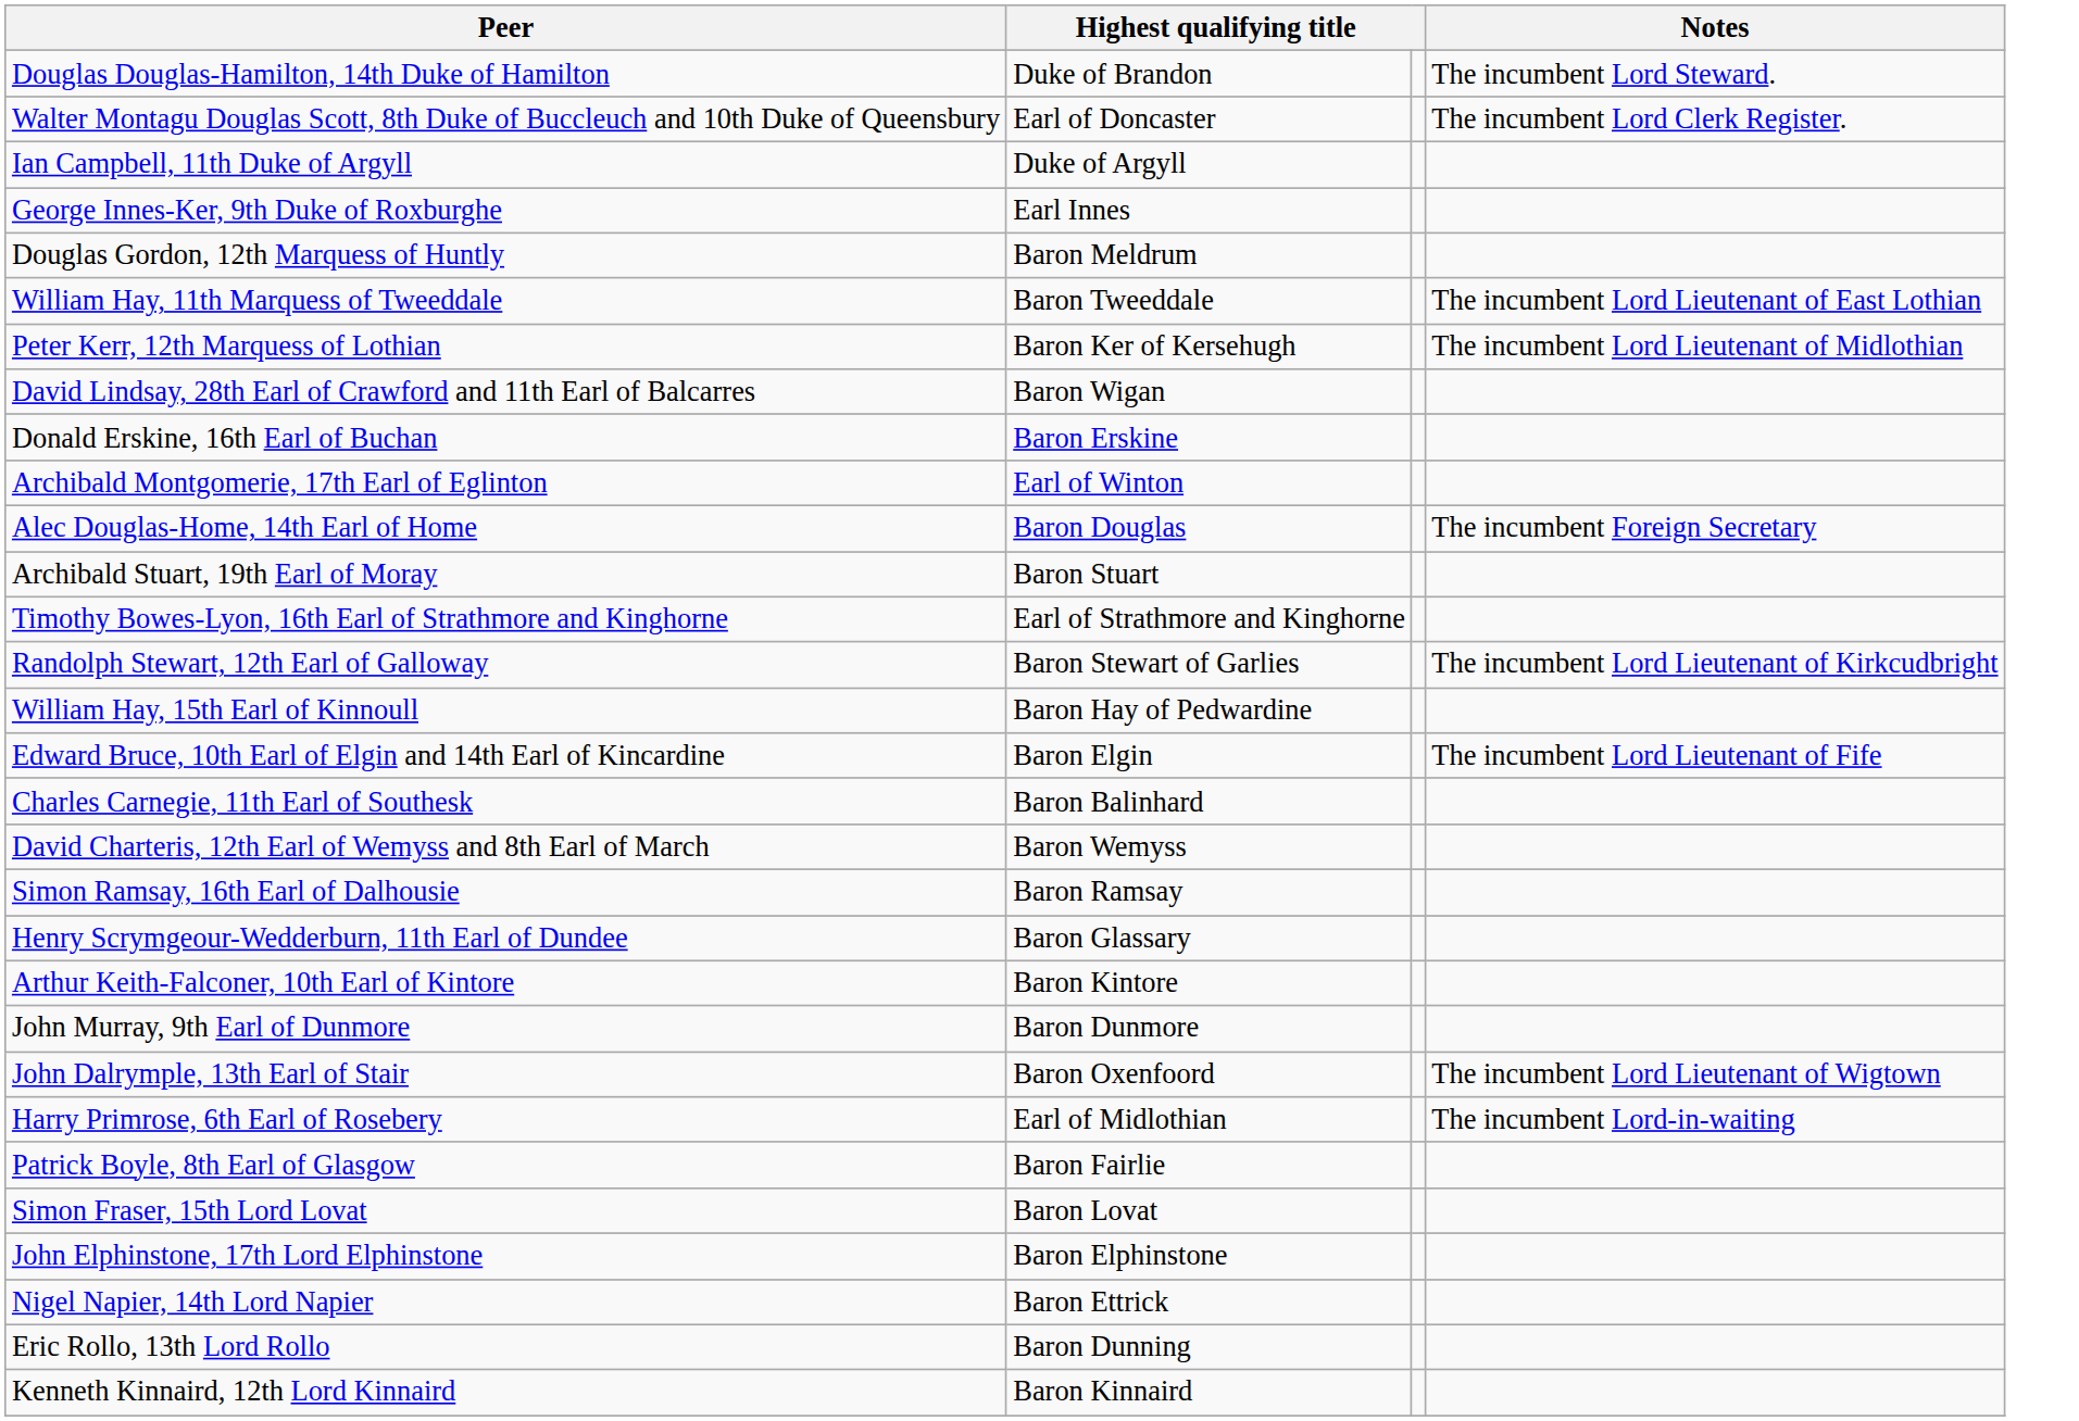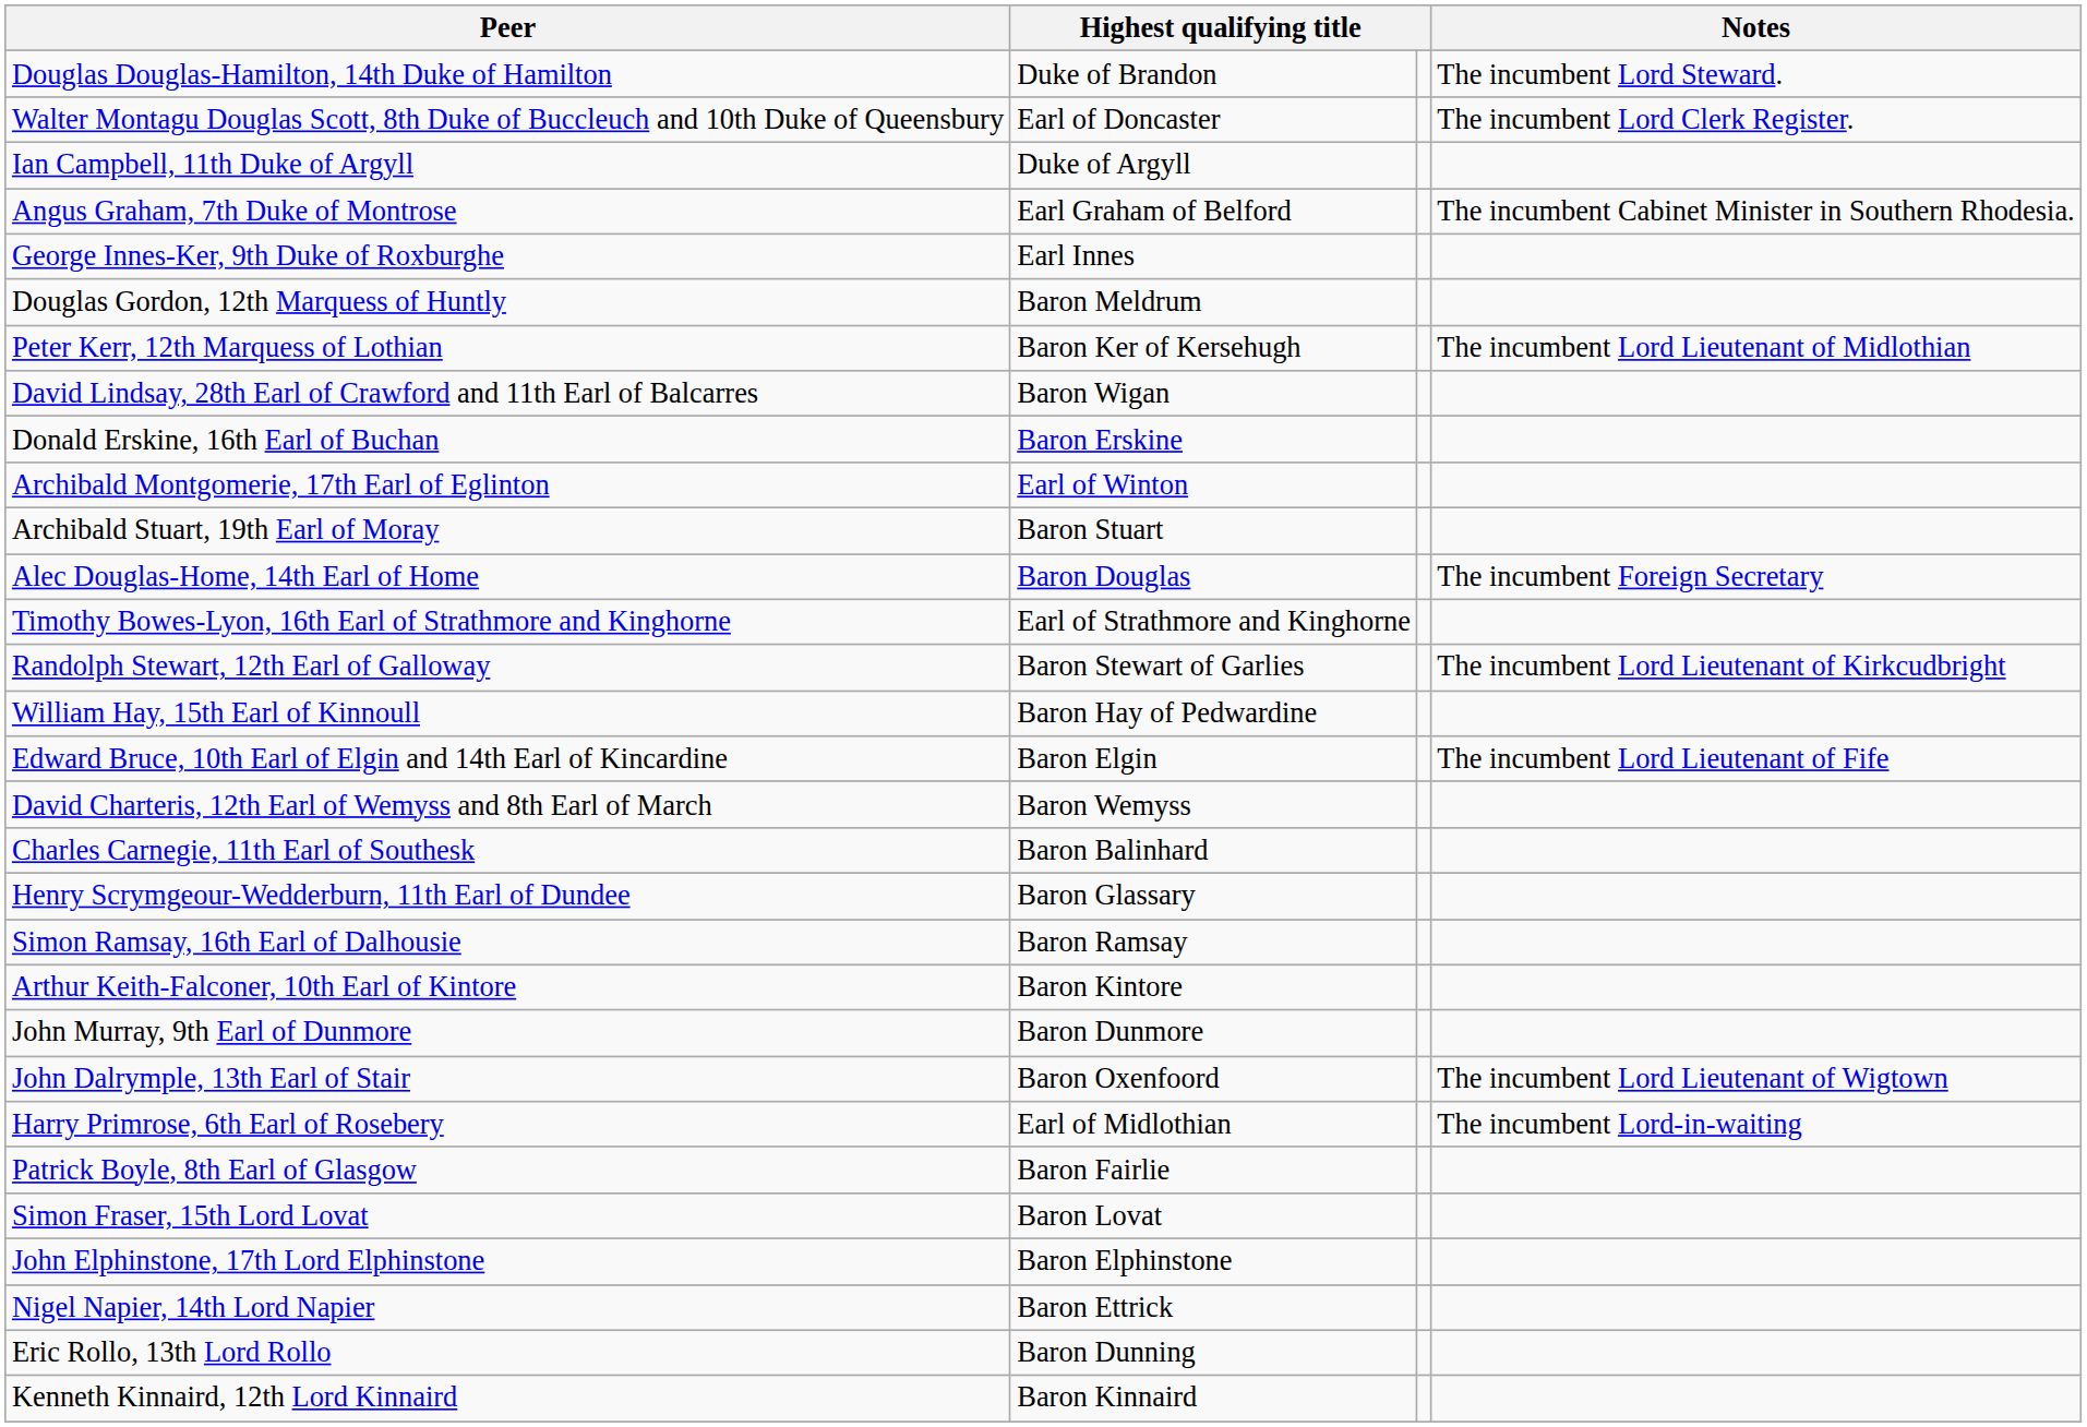+ row: Angus Graham, 7th Duke of Montrose | Earl Graham of Belford | The incumbent Cabinet Minister in Southern Rhodesia.
- row: William Hay, 11th Marquess of Tweeddale | Baron Tweeddale | The incumbent Lord Lieutenant of East Lothian
rows swapped: Archibald Stuart, 19th Earl of Moray <-> Alec Douglas-Home, 14th Earl of Home
rows swapped: Charles Carnegie, 11th Earl of Southesk <-> David Charteris, 12th Earl of Wemyss and 8th Earl of March
rows swapped: Simon Ramsay, 16th Earl of Dalhousie <-> Henry Scrymgeour-Wedderburn, 11th Earl of Dundee
